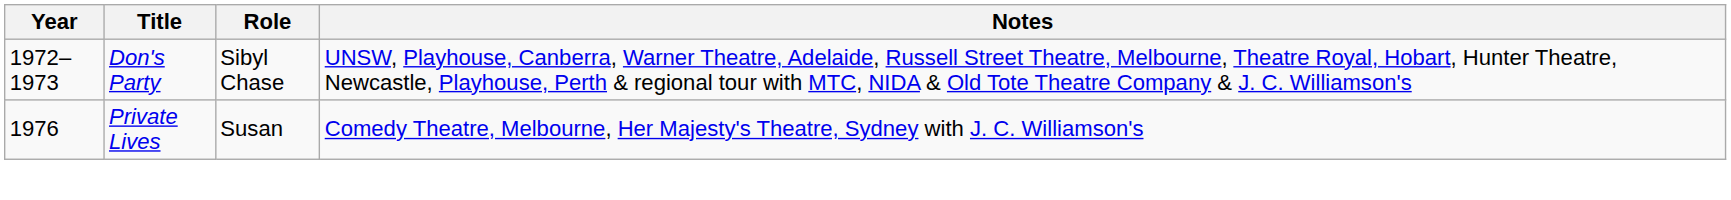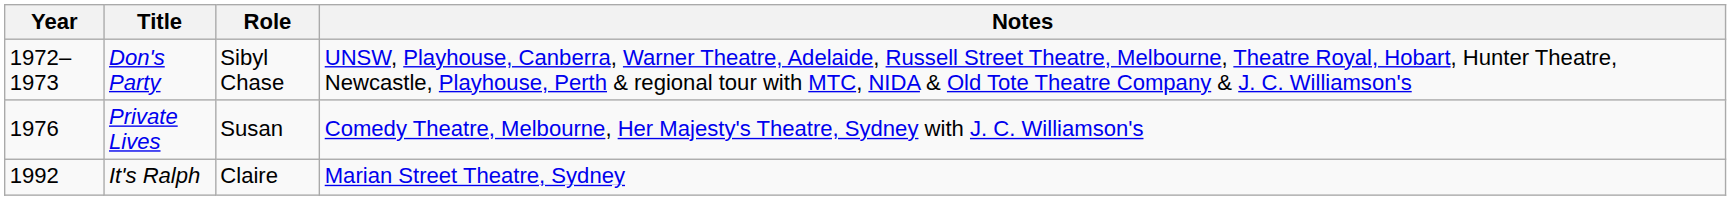+ row: 1992 | It's Ralph | Claire | Marian Street Theatre, Sydney
